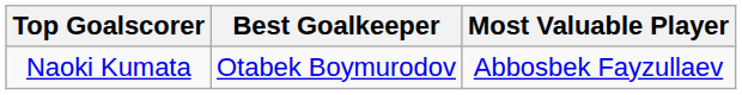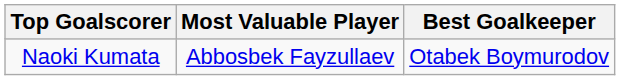columns swapped: Most Valuable Player <-> Best Goalkeeper
